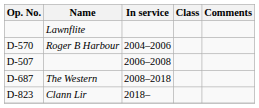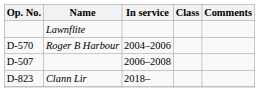- row: D-687 | The Western | 2008–2018
